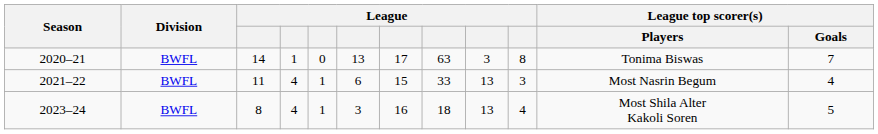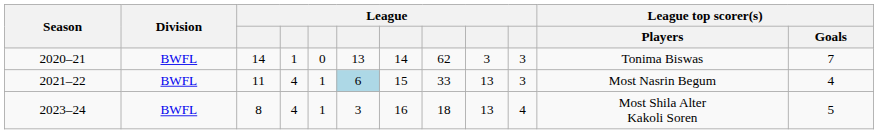2020–21 | column 7: 17 -> 14
2020–21 | column 8: 63 -> 62
2020–21 | column 10: 8 -> 3
2021–22 | column 6: no background -> lightblue background
